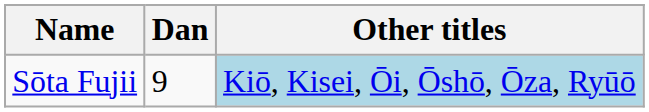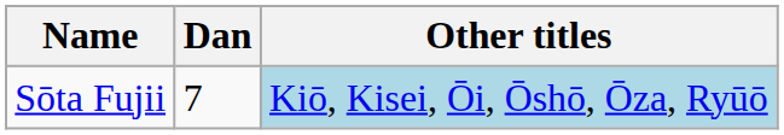Sōta Fujii | Dan: 9 -> 7
